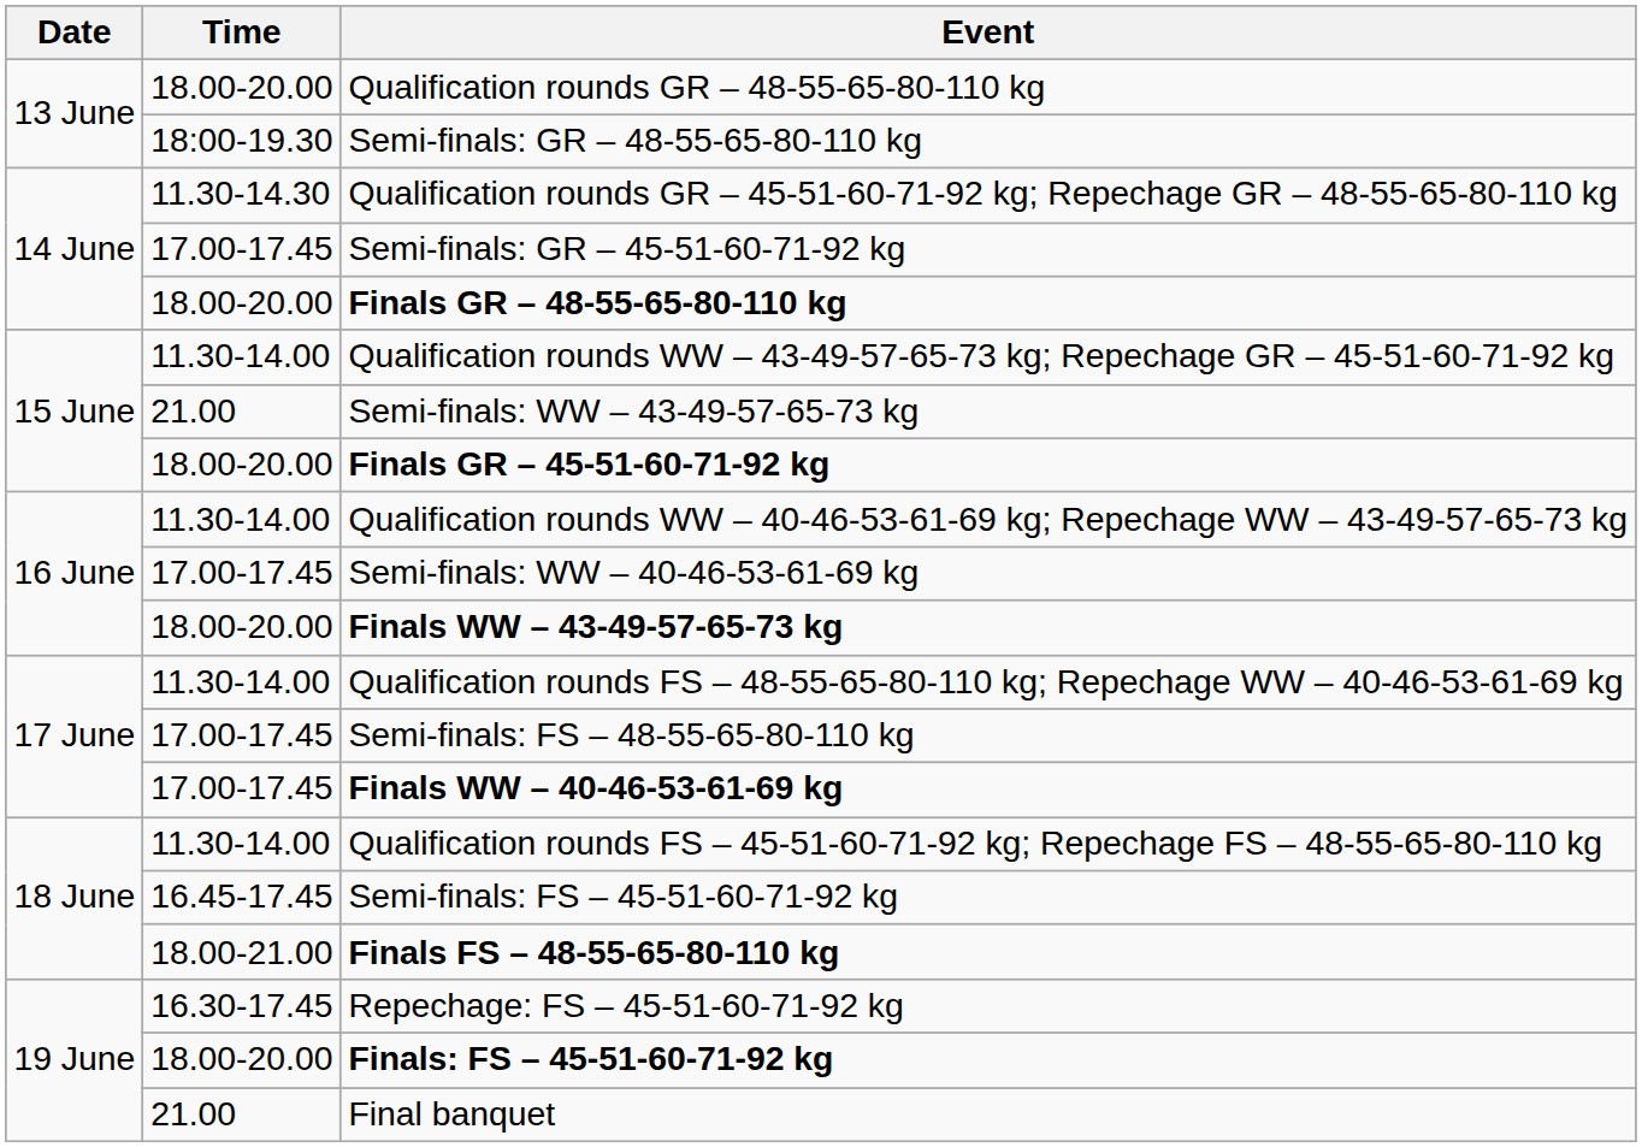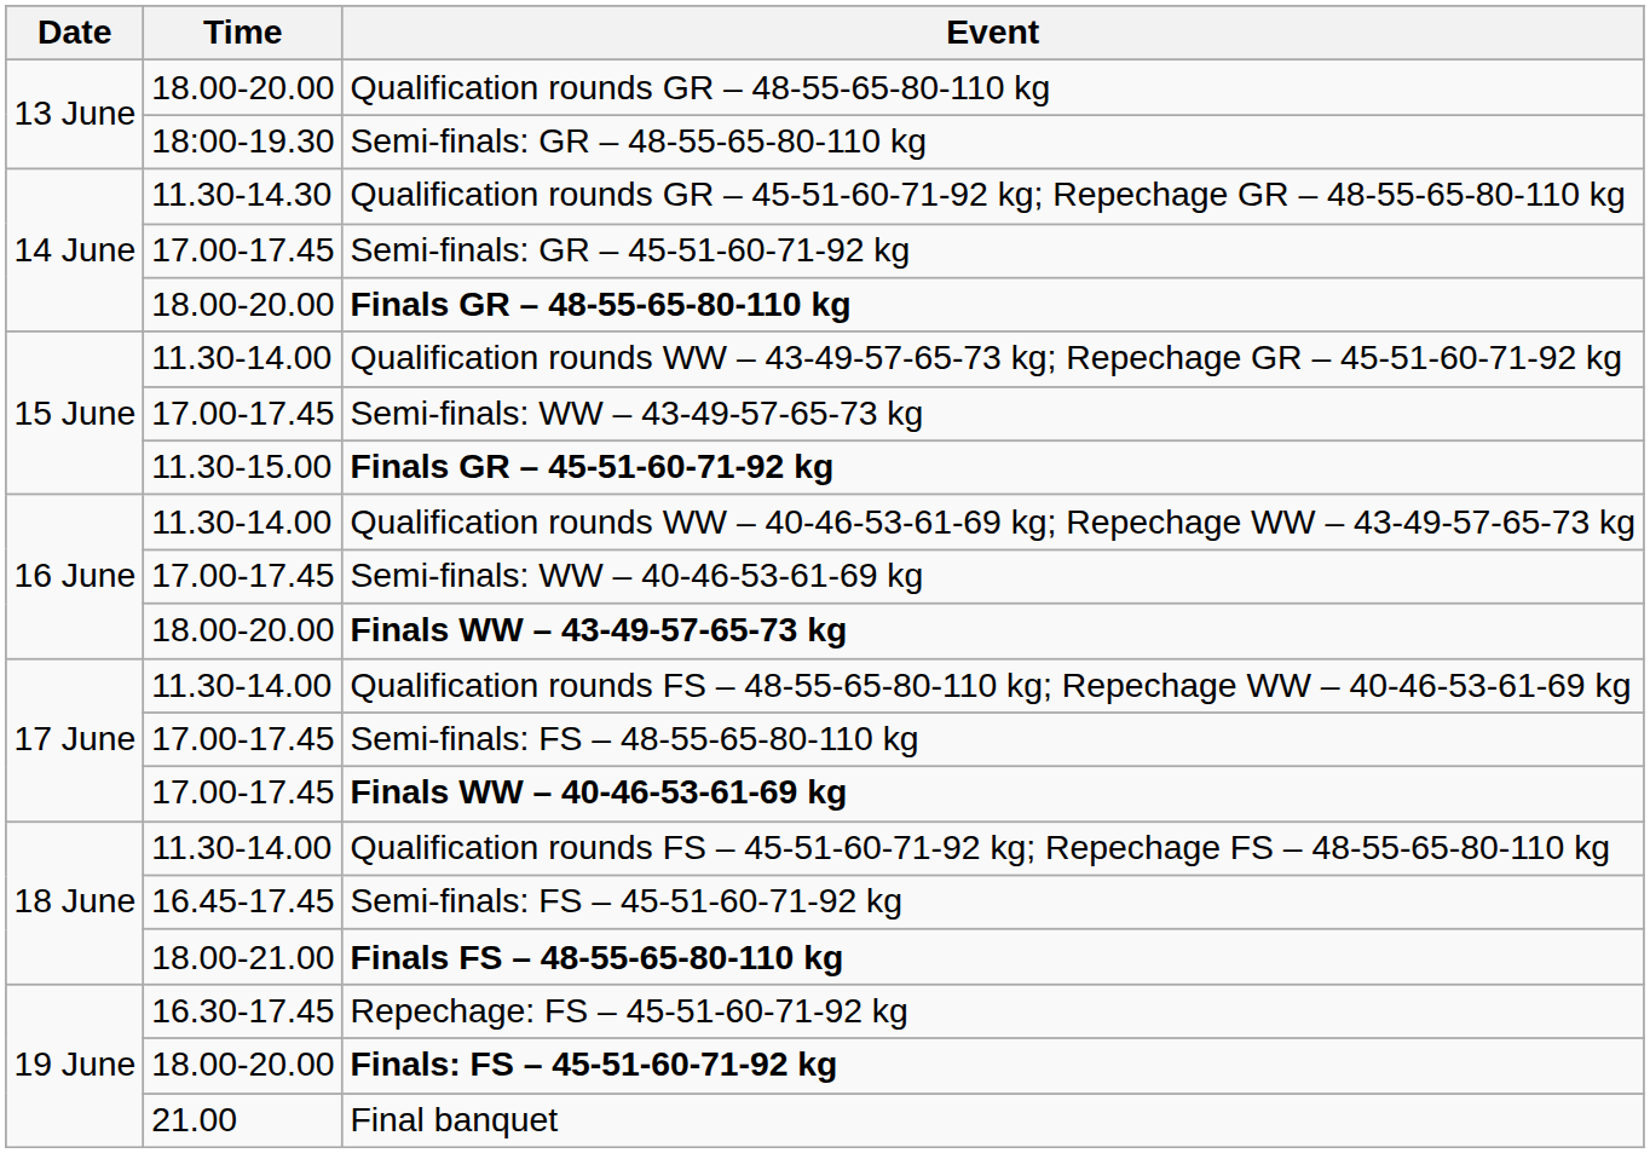Semi-finals: WW – 43-49-57-65-73 kg | Time: 21.00 -> 17.00-17.45
Finals GR – 45-51-60-71-92 kg | Time: 18.00-20.00 -> 11.30-15.00
